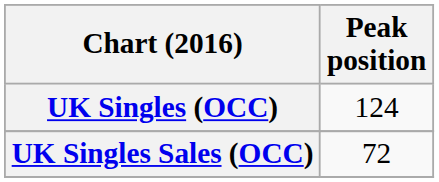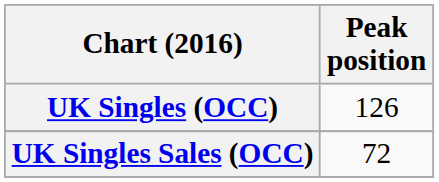UK Singles (OCC) | Peak position: 124 -> 126
